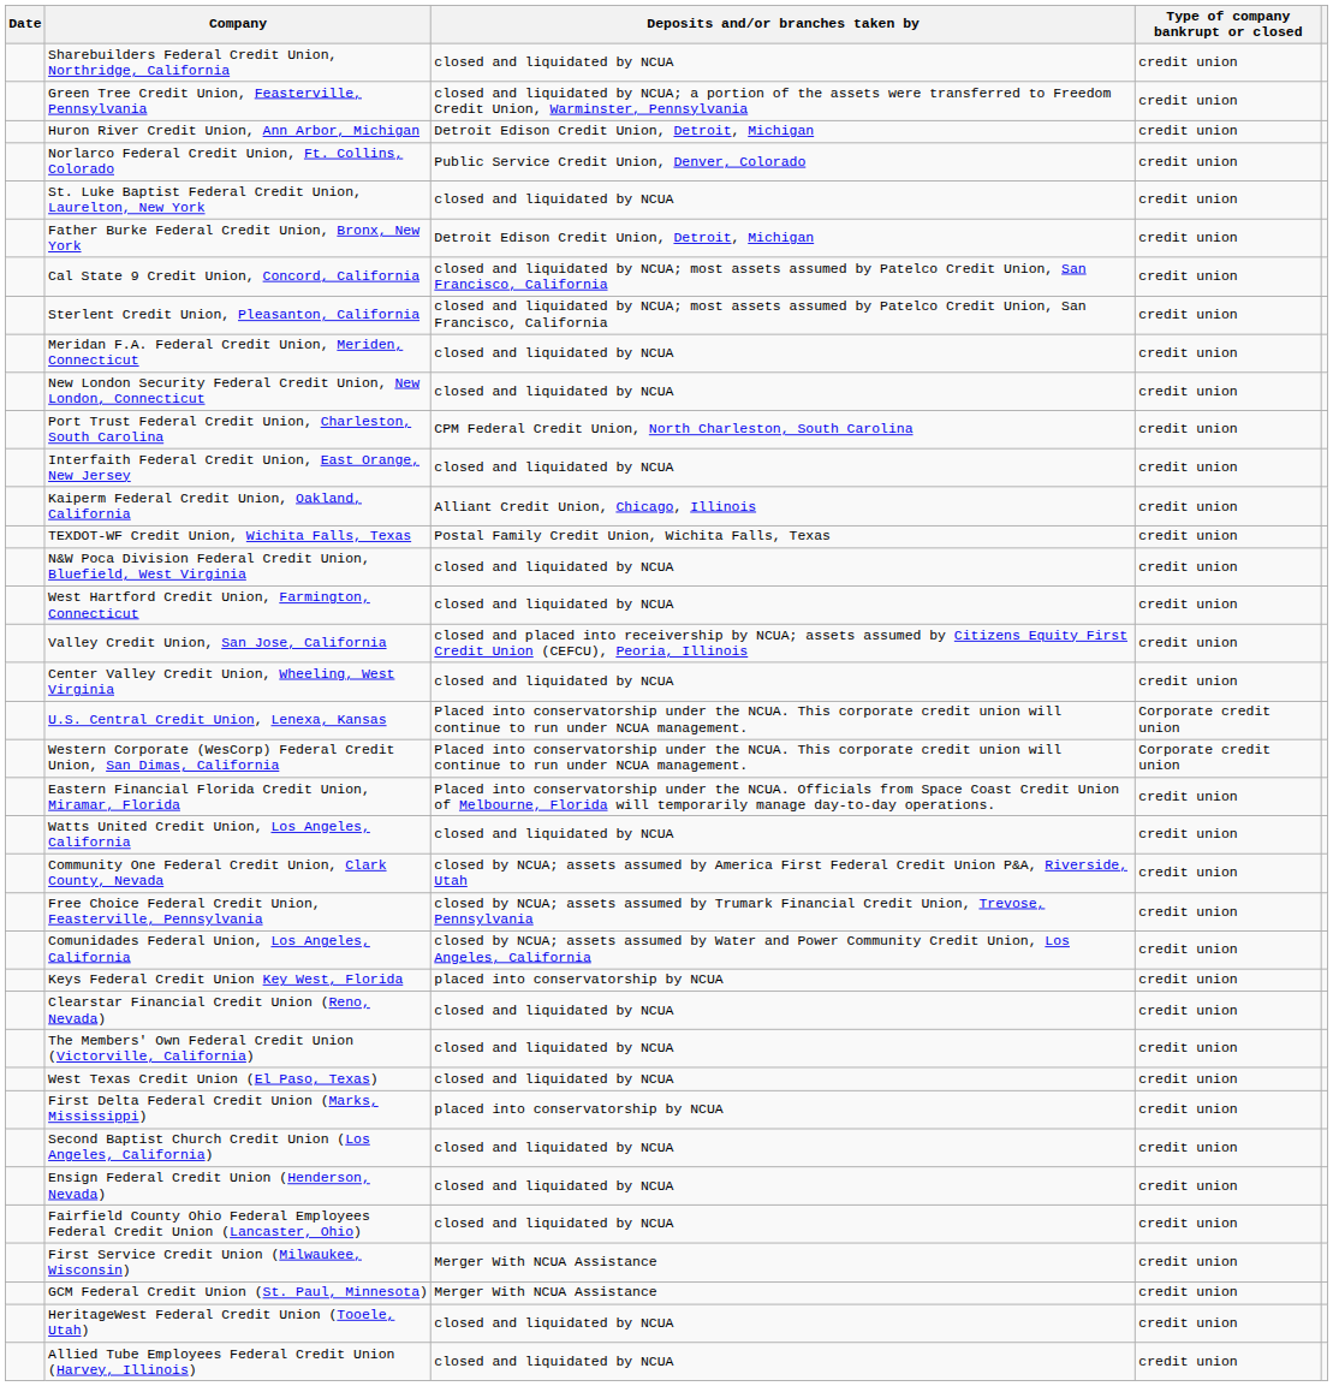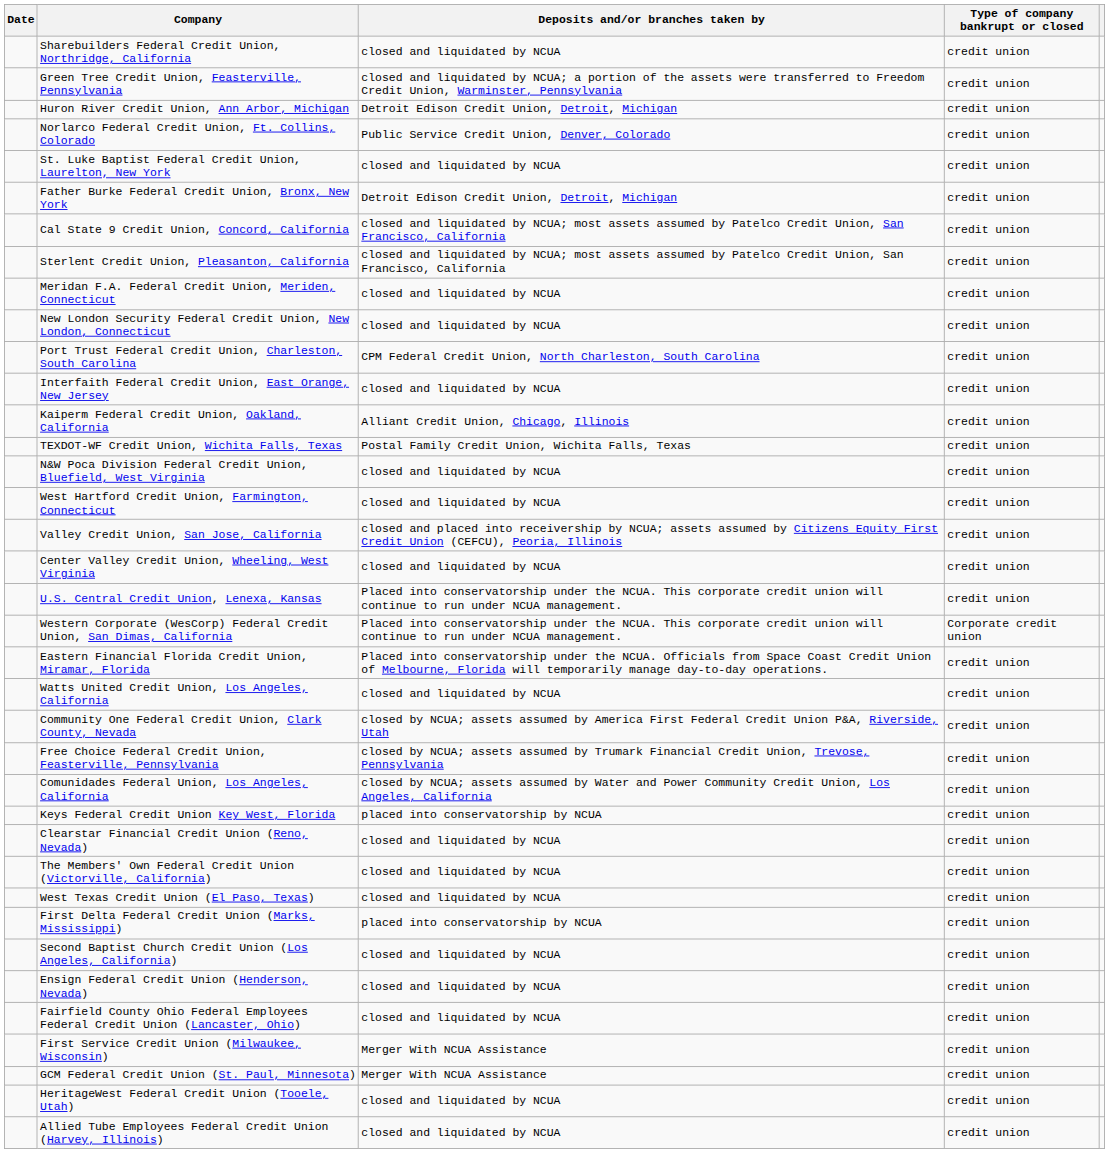U.S. Central Credit Union, Lenexa, Kansas | Type of company bankrupt or closed: Corporate credit union -> credit union
